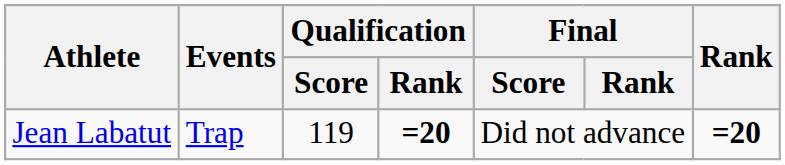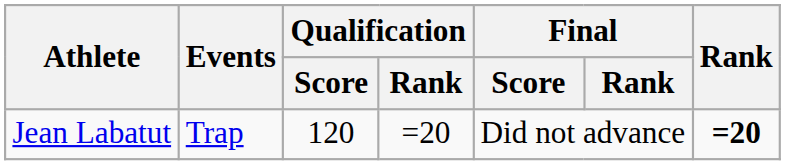Jean Labatut | Qualification / Score: 119 -> 120
Jean Labatut | Qualification / Rank: bold -> normal
